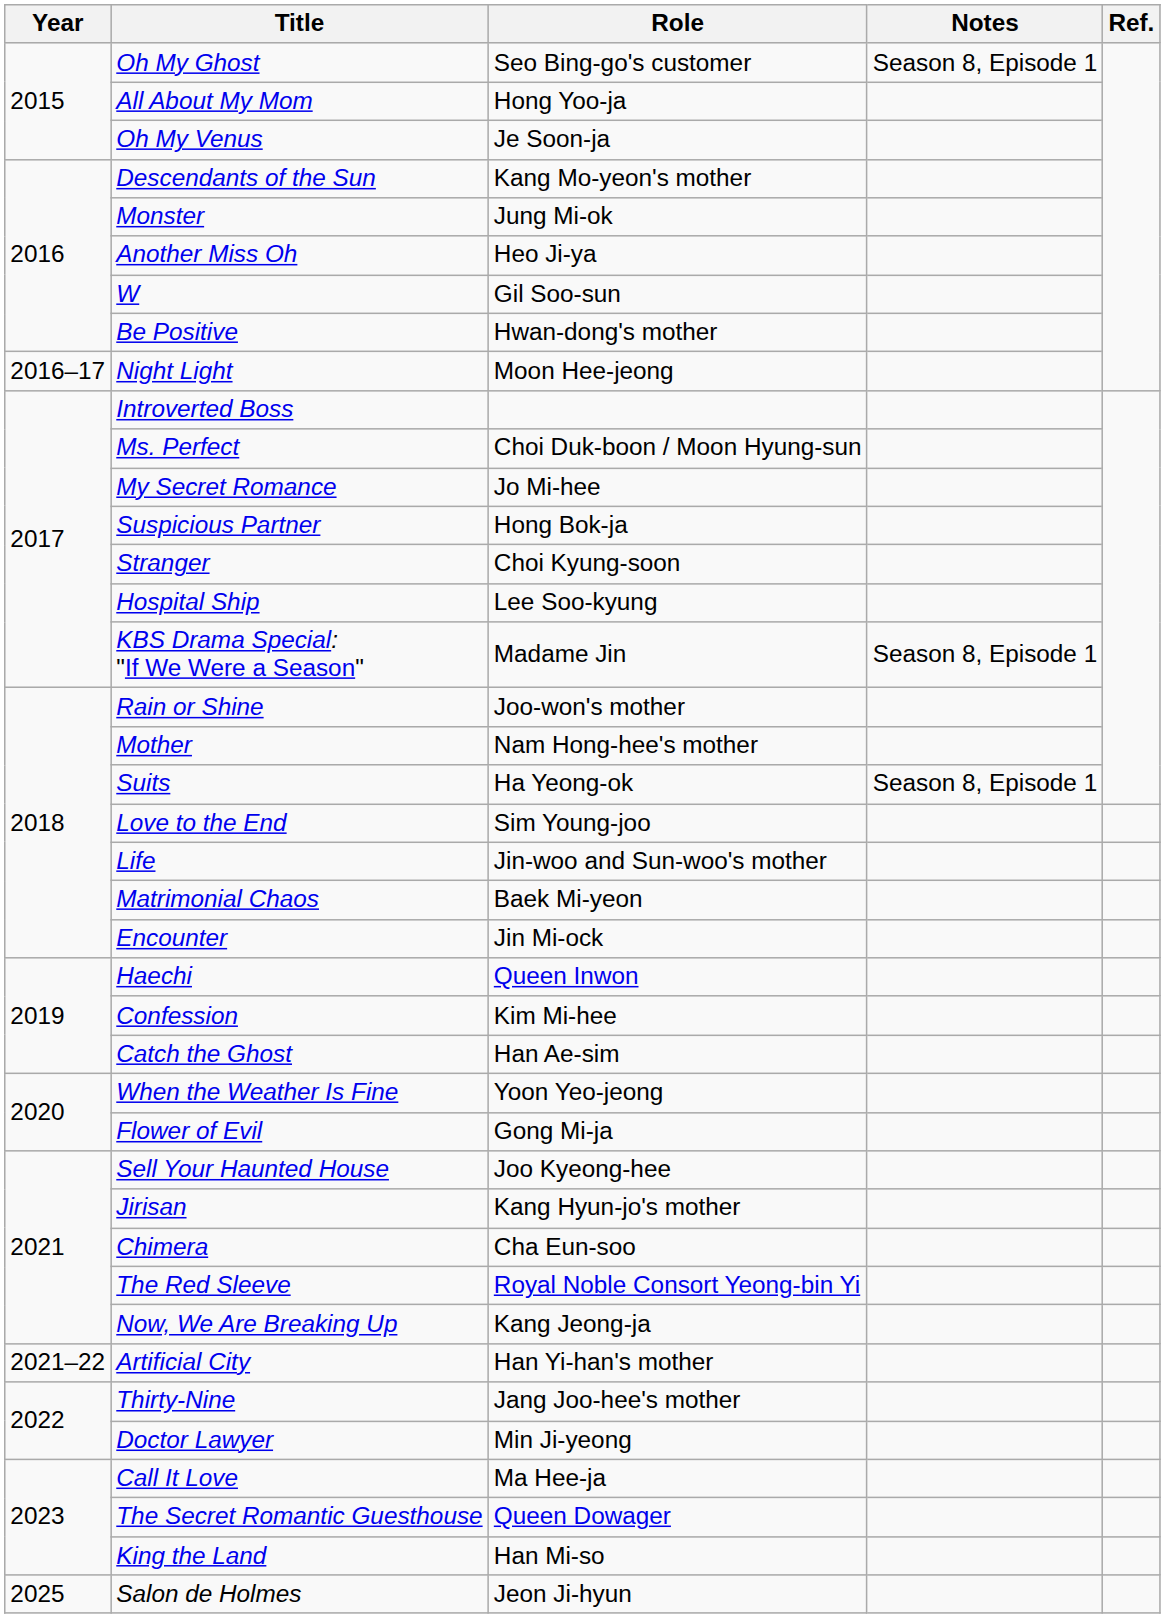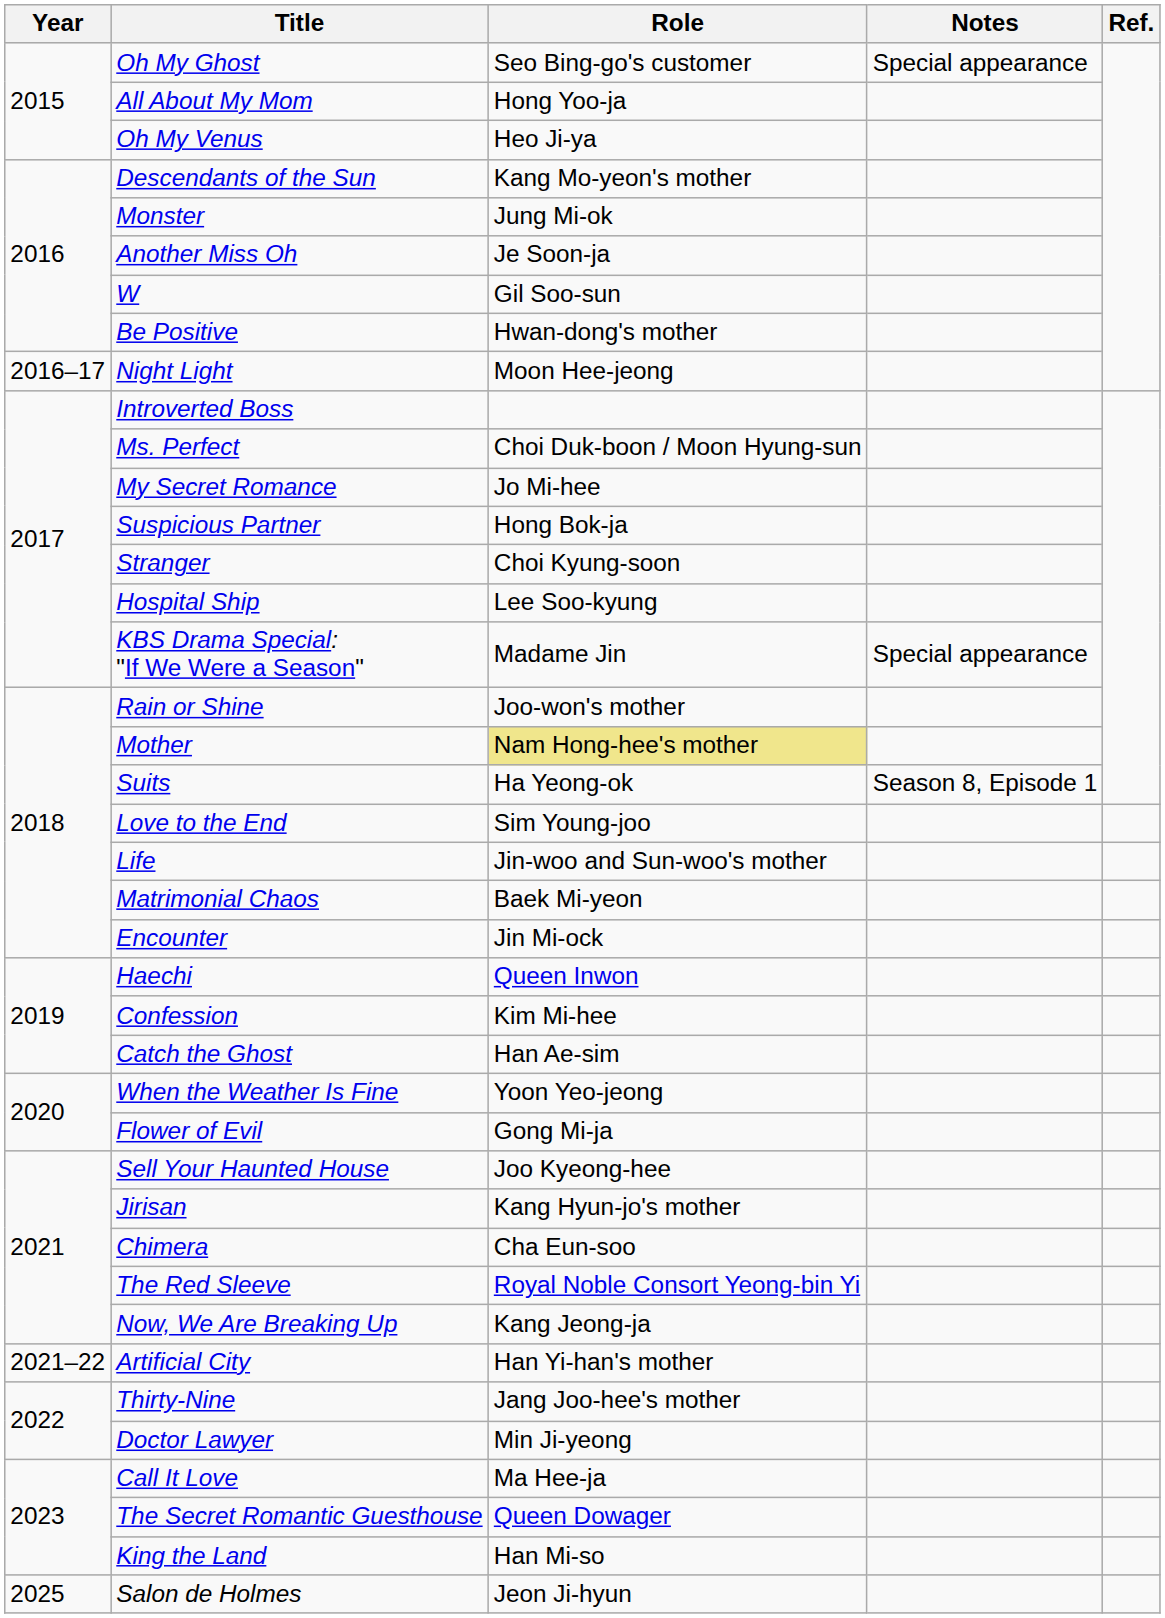Oh My Ghost | Notes: Season 8, Episode 1 -> Special appearance
Oh My Venus | Role: Je Soon-ja -> Heo Ji-ya
Another Miss Oh | Role: Heo Ji-ya -> Je Soon-ja
KBS Drama Special: "If We Were a Season" | Notes: Season 8, Episode 1 -> Special appearance
Mother | Role: no background -> khaki background
